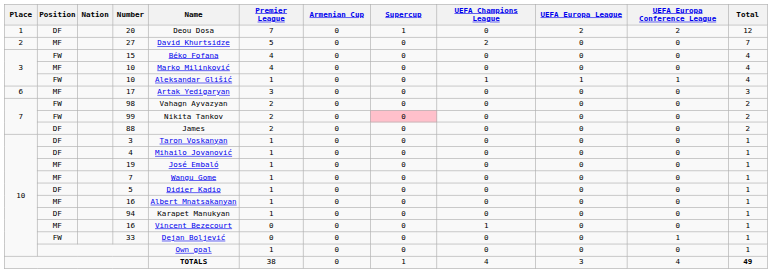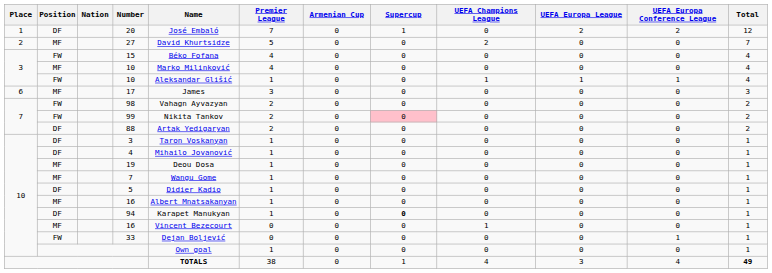20 | Name: Deou Dosa -> José Embaló
17 | Name: Artak Yedigaryan -> James
88 | Name: James -> Artak Yedigaryan
19 | Name: José Embaló -> Deou Dosa
94 | Supercup: normal -> bold
